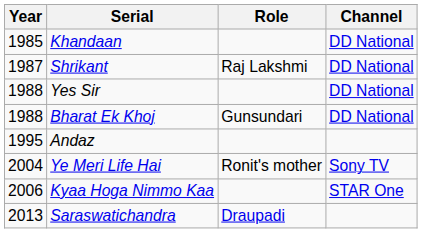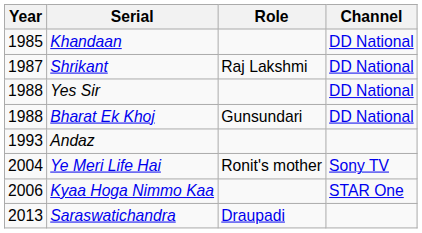Andaz | Year: 1995 -> 1993
